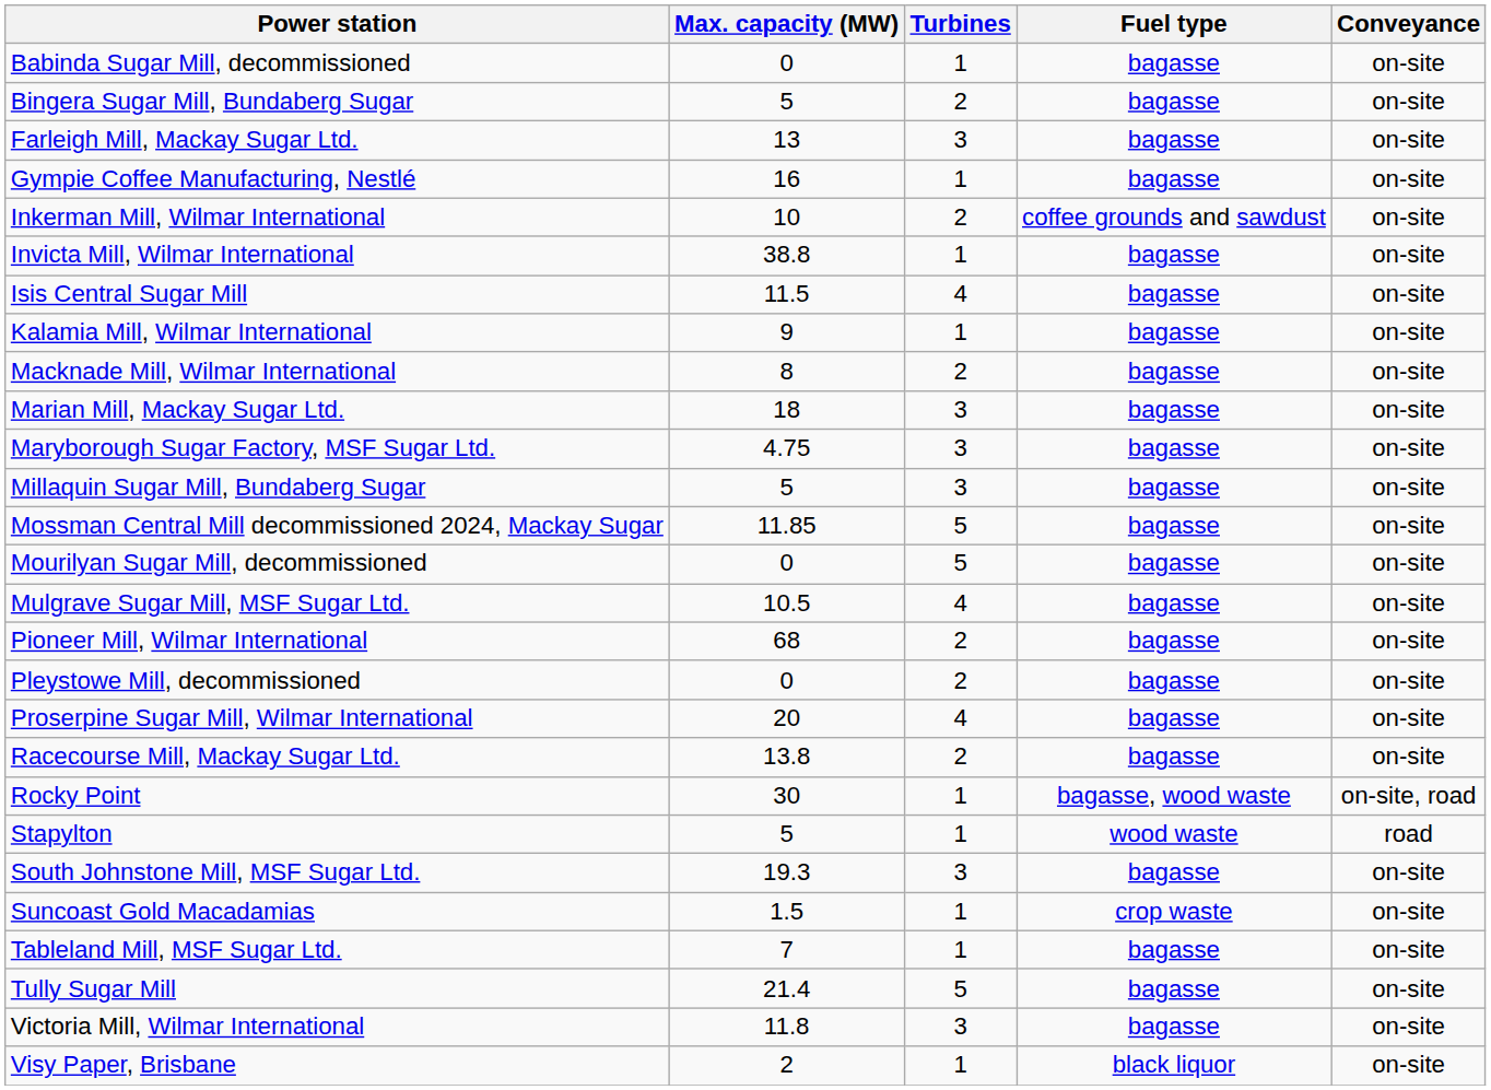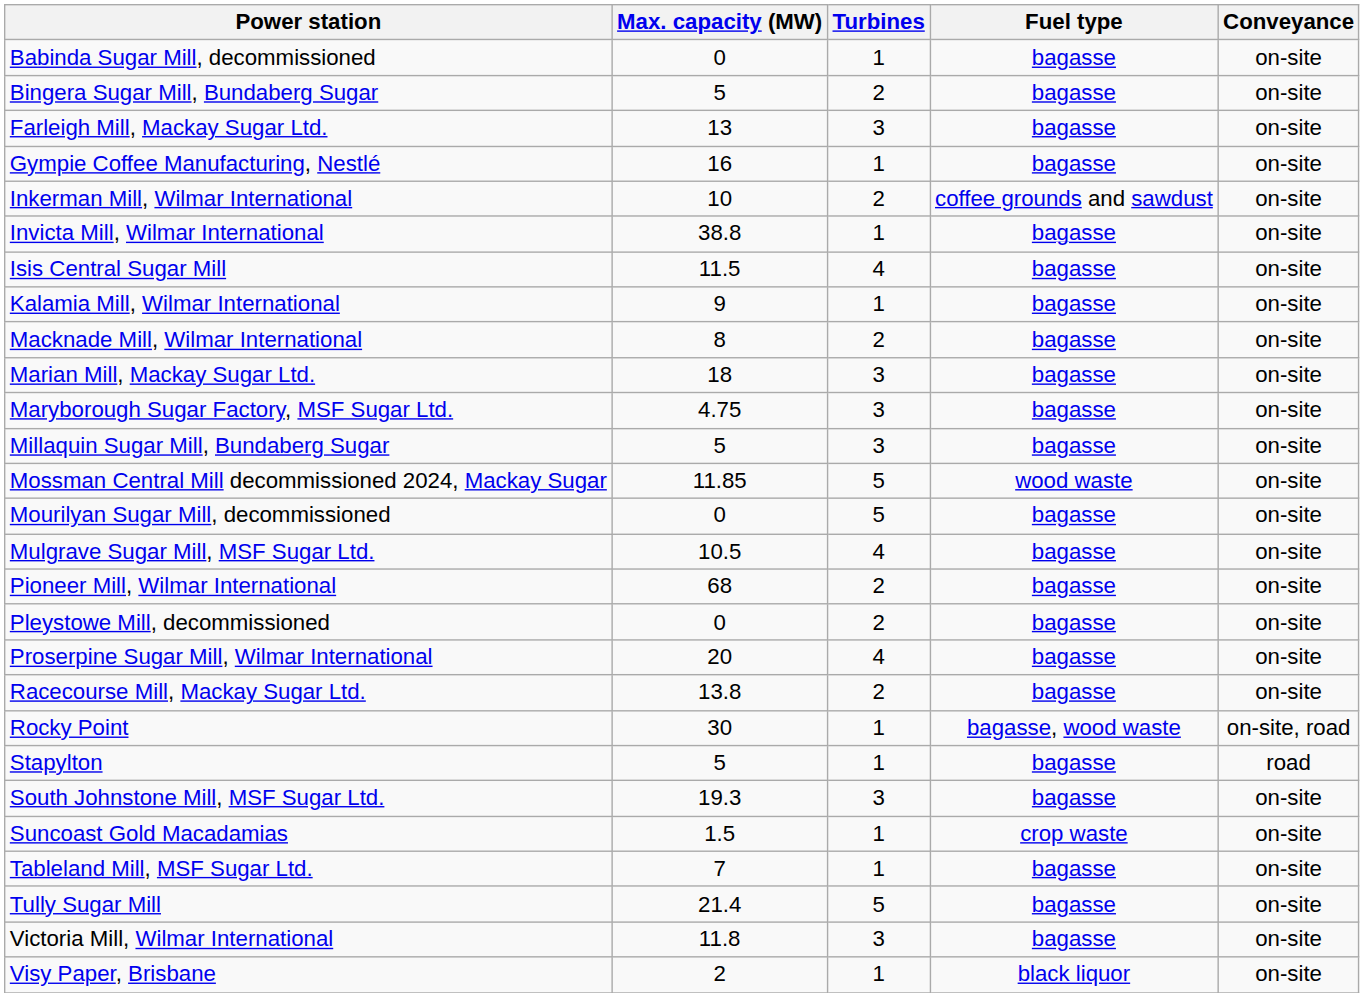Mossman Central Mill decommissioned 2024, Mackay Sugar | Fuel type: bagasse -> wood waste
Stapylton | Fuel type: wood waste -> bagasse
